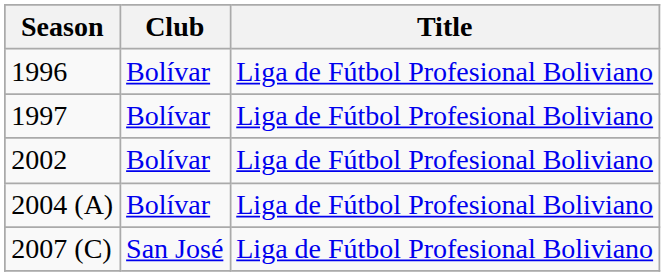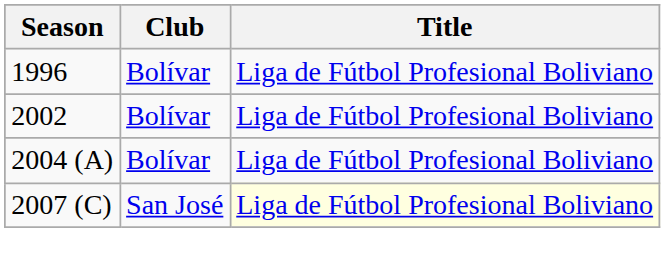- row: 1997 | Bolívar | Liga de Fútbol Profesional Boliviano
2007 (C) | Title: no background -> lightyellow background
